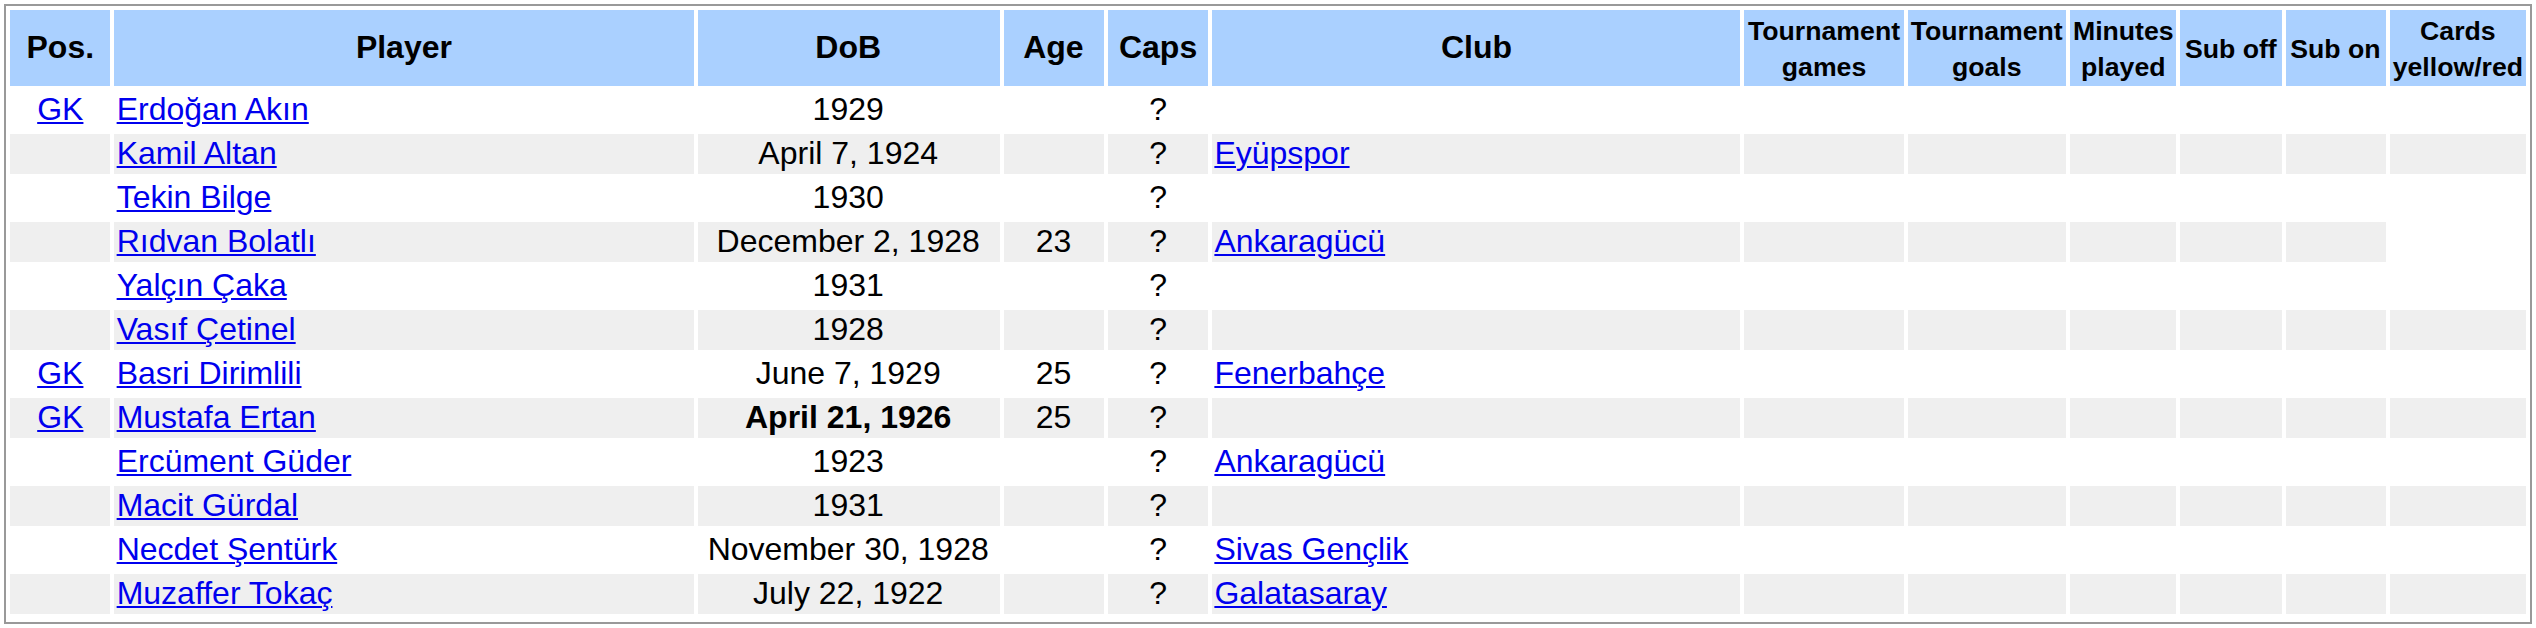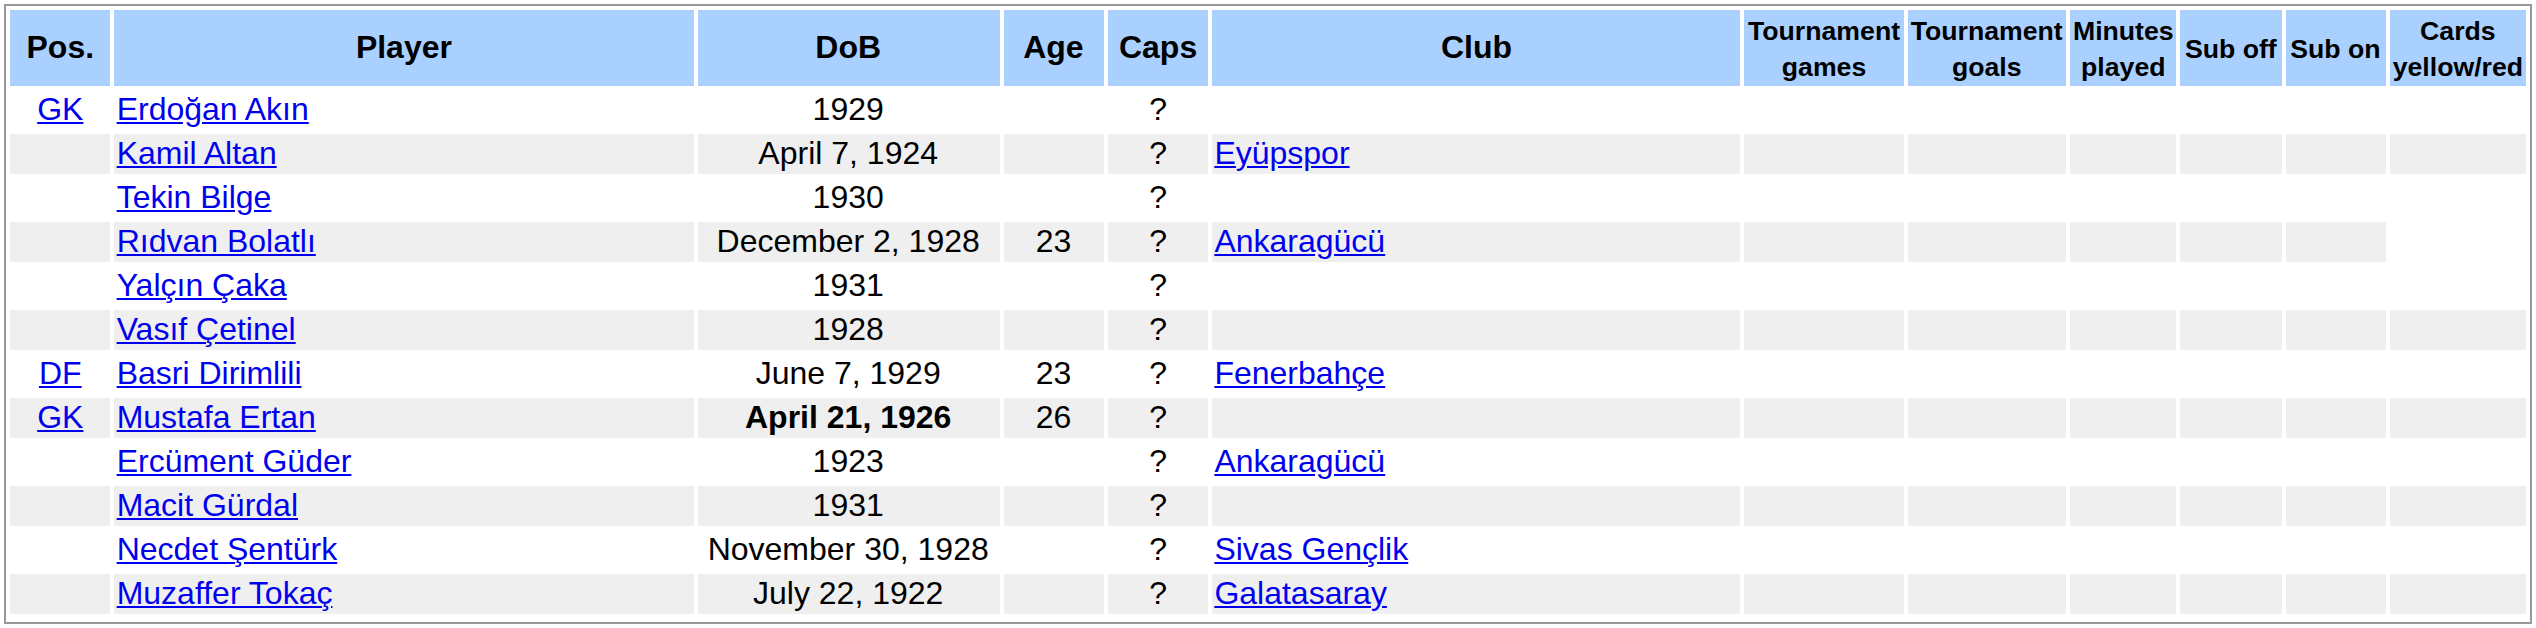Basri Dirimlili | Pos.: GK -> DF
Basri Dirimlili | Age: 25 -> 23
Mustafa Ertan | Age: 25 -> 26
